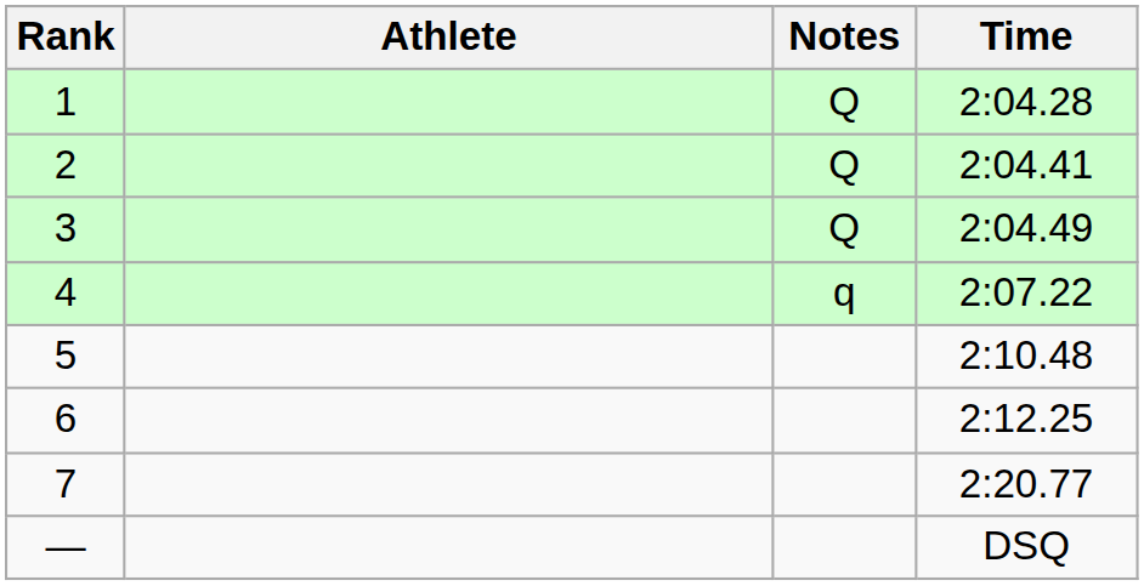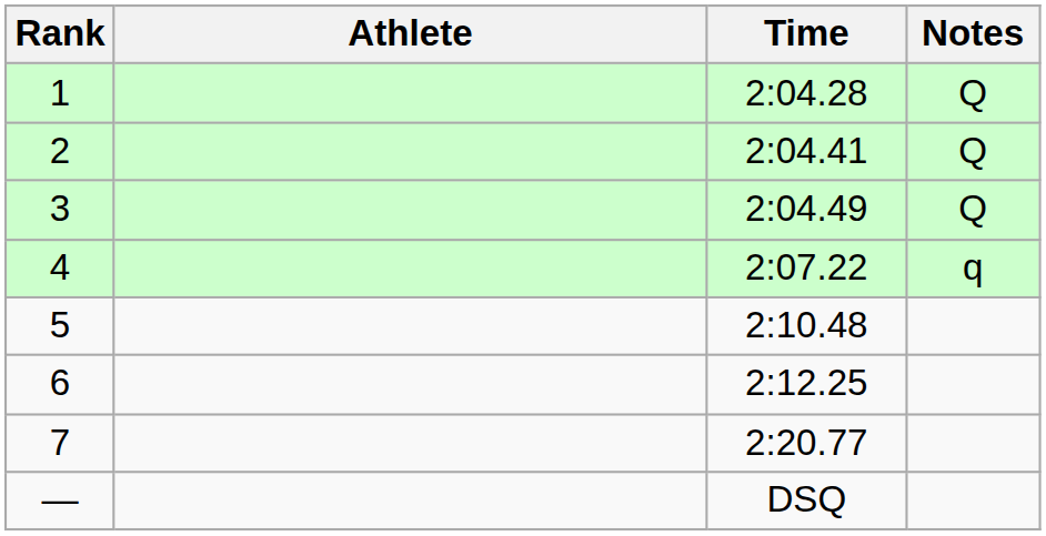columns swapped: Time <-> Notes
